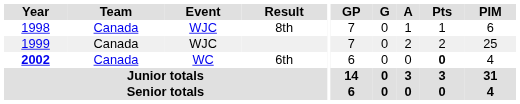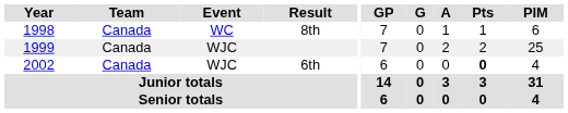8th | Event: WJC -> WC
6th | Year: bold -> normal
6th | Event: WC -> WJC
